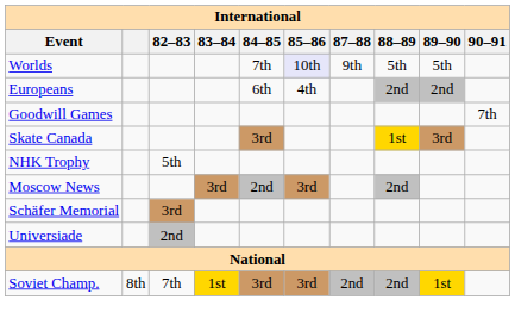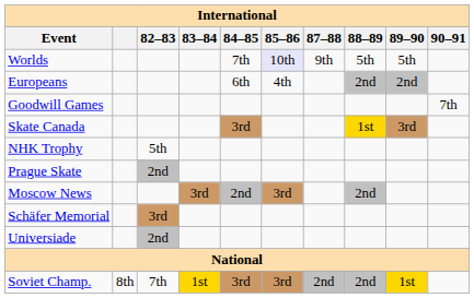+ row: Prague Skate | 2nd
